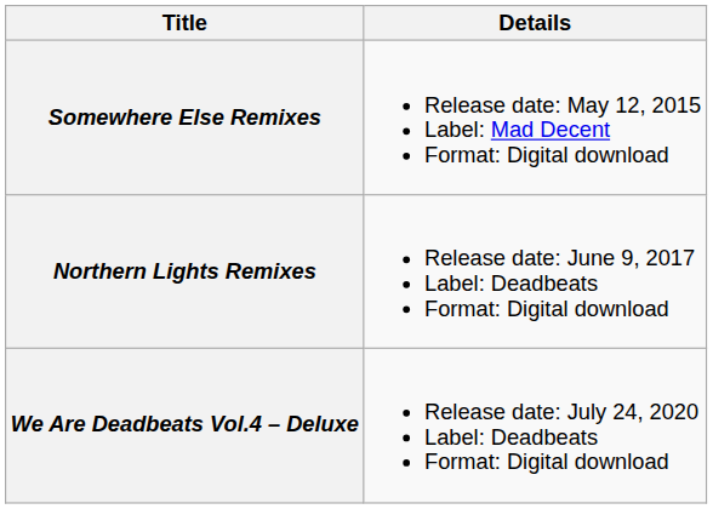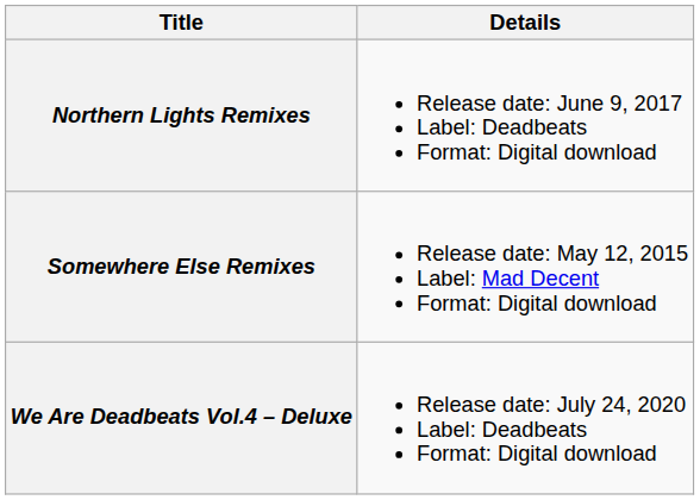rows swapped: Somewhere Else Remixes <-> Northern Lights Remixes
